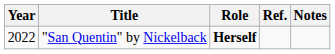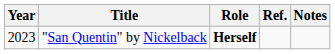"San Quentin" by Nickelback | Year: 2022 -> 2023
